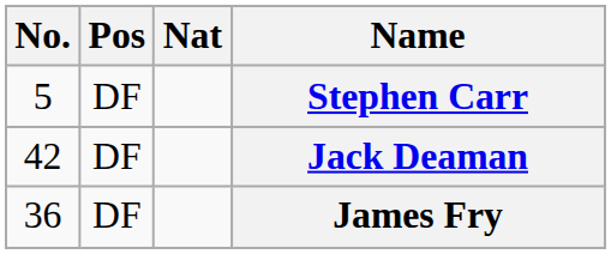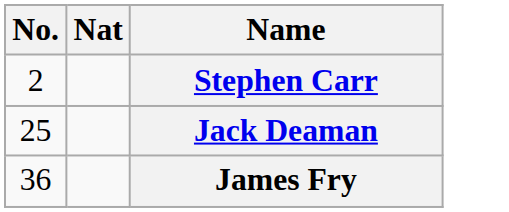- column: Pos | DF | DF | DF
Stephen Carr | No.: 5 -> 2
Jack Deaman | No.: 42 -> 25
